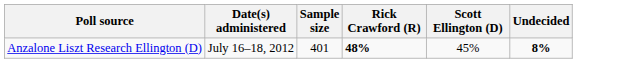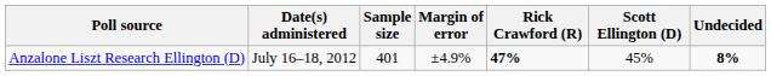+ column: Margin of error | ±4.9%
Anzalone Liszt Research Ellington (D) | Rick Crawford (R): 48% -> 47%
